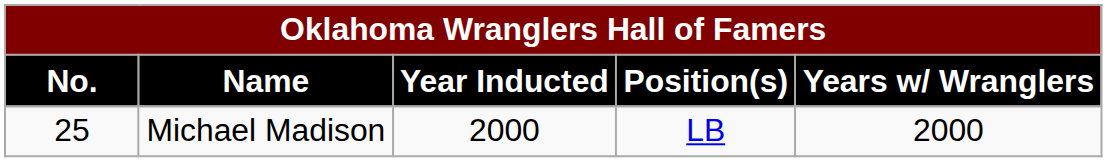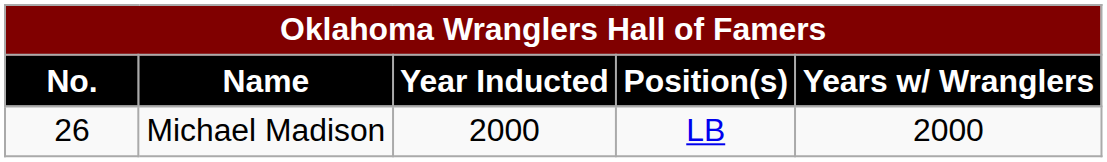Michael Madison | No.: 25 -> 26
